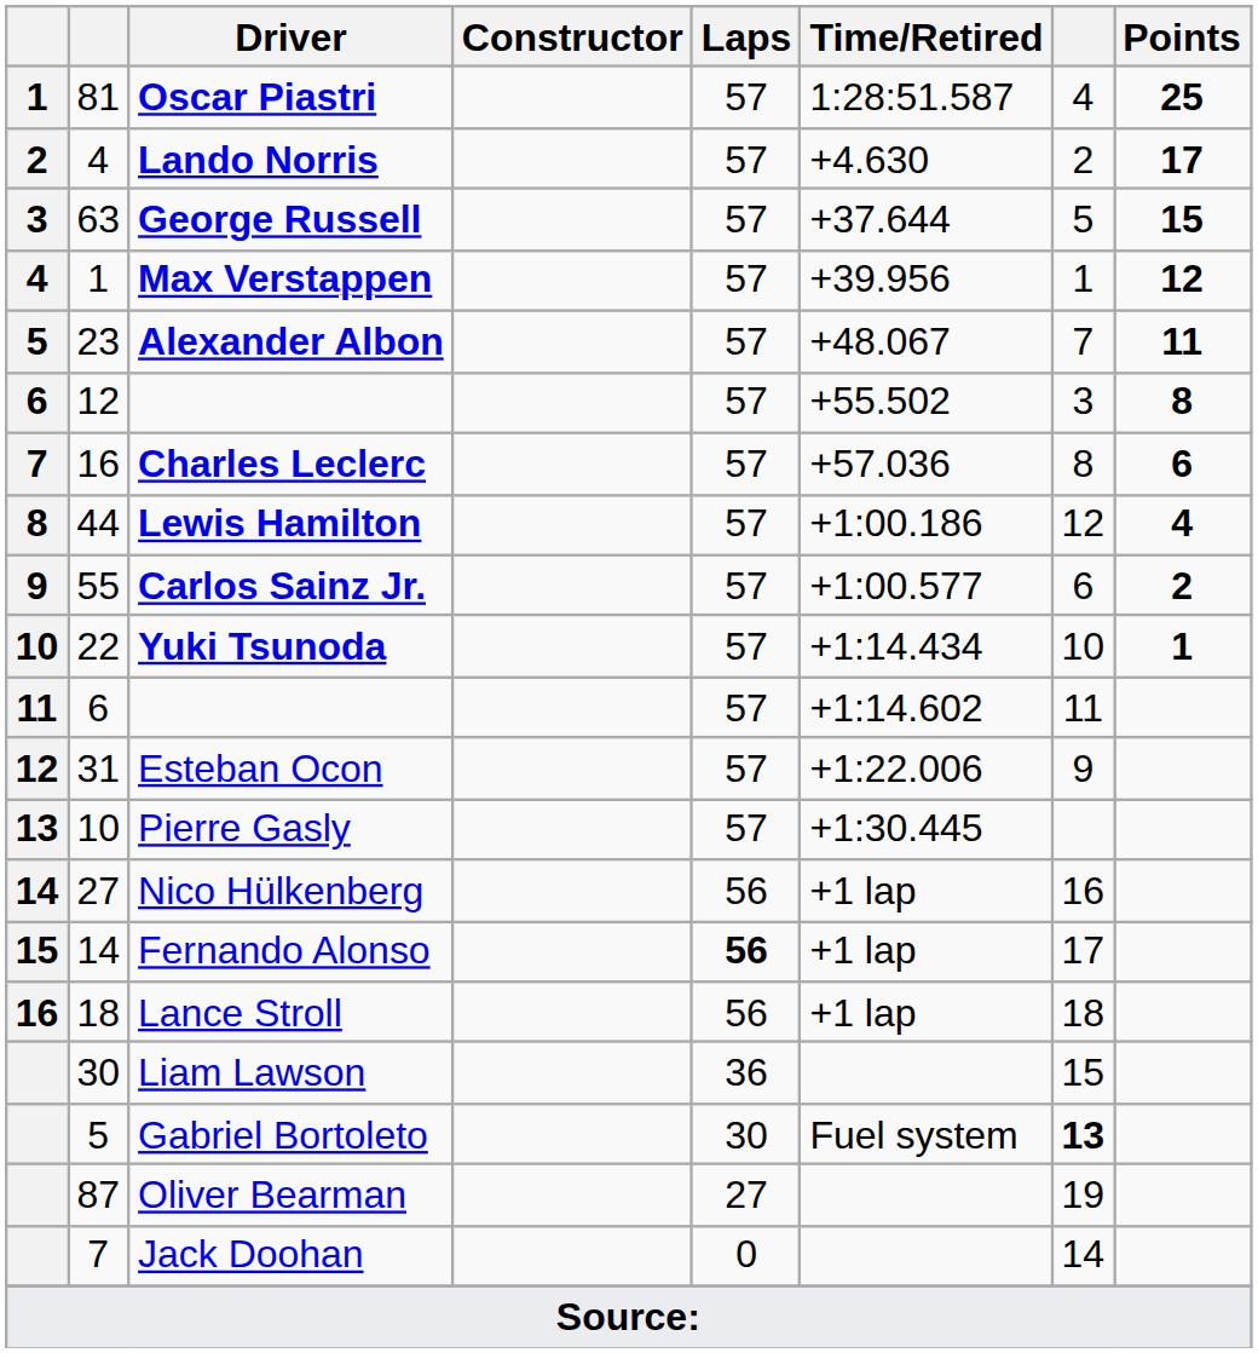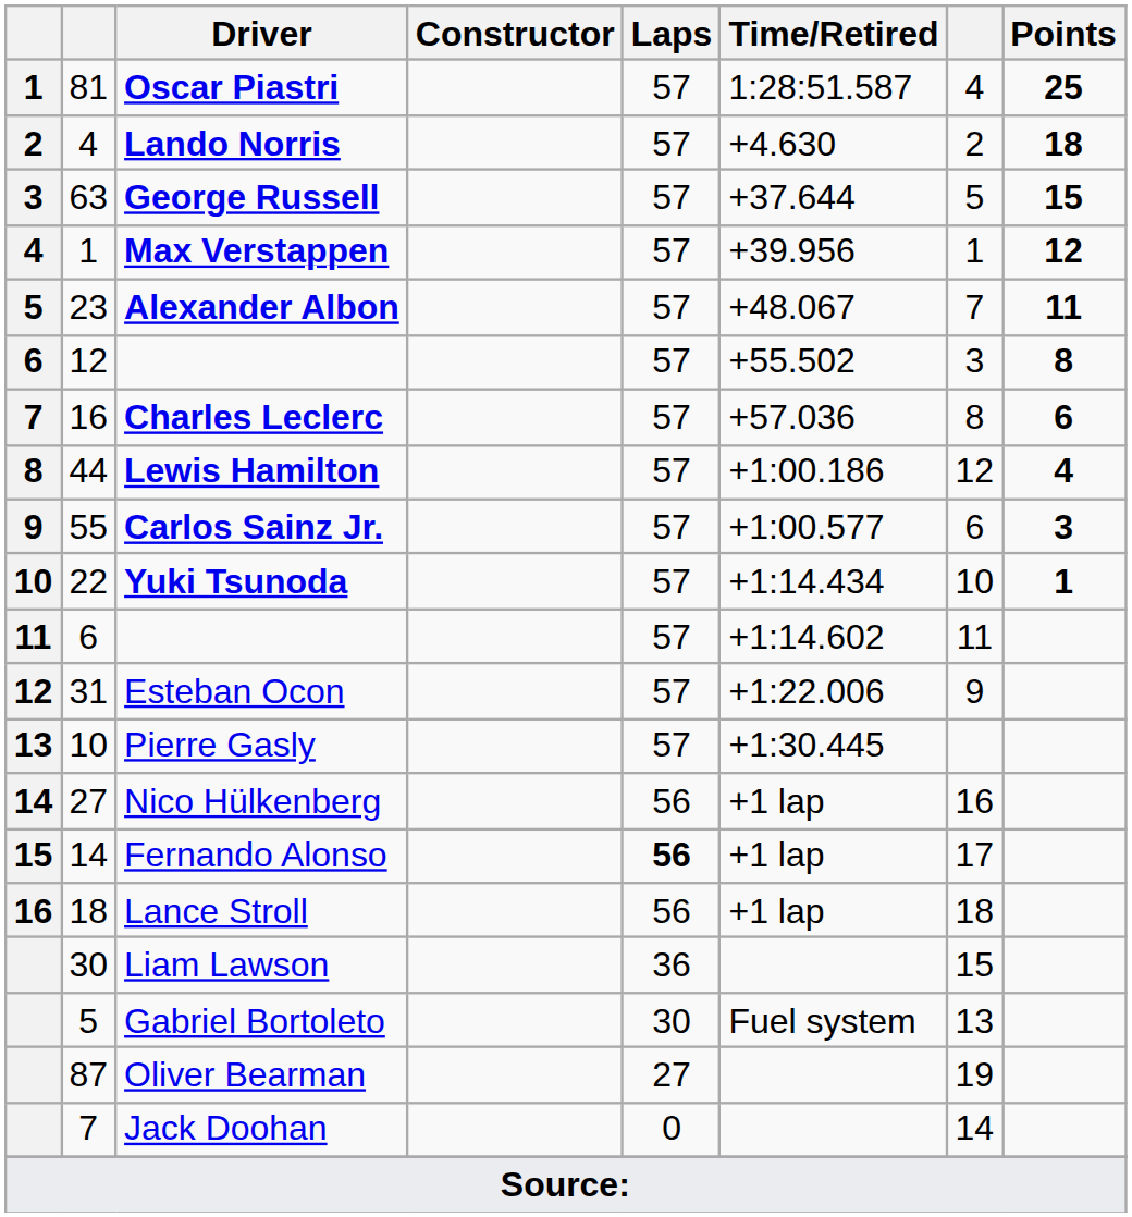Lando Norris | Points: 17 -> 18
Carlos Sainz Jr. | Points: 2 -> 3
Gabriel Bortoleto | column 7: bold -> normal
